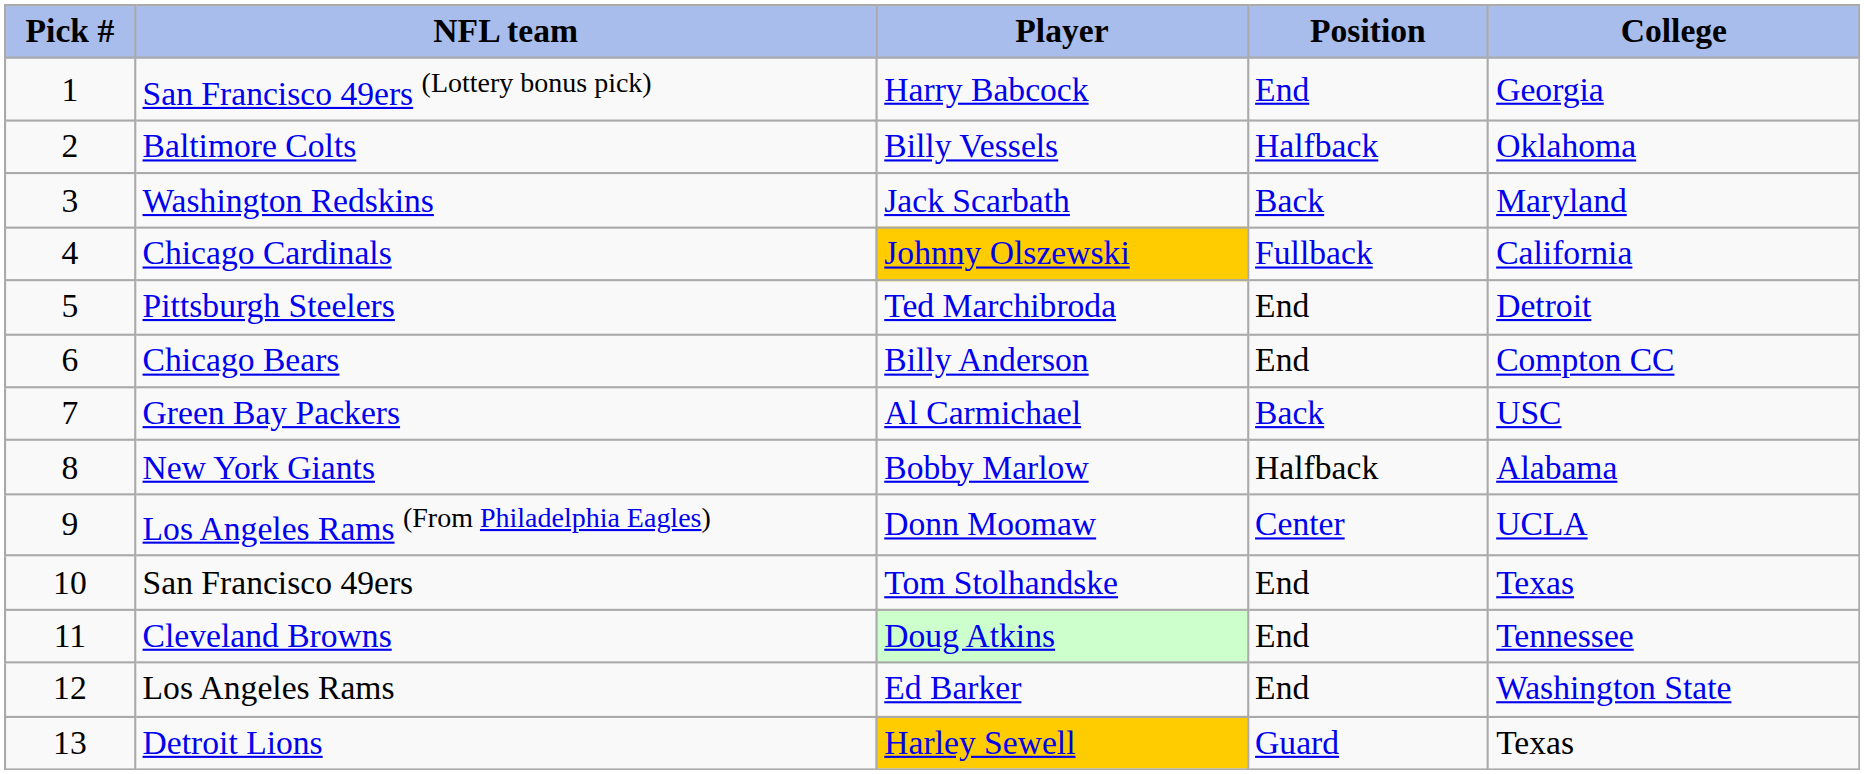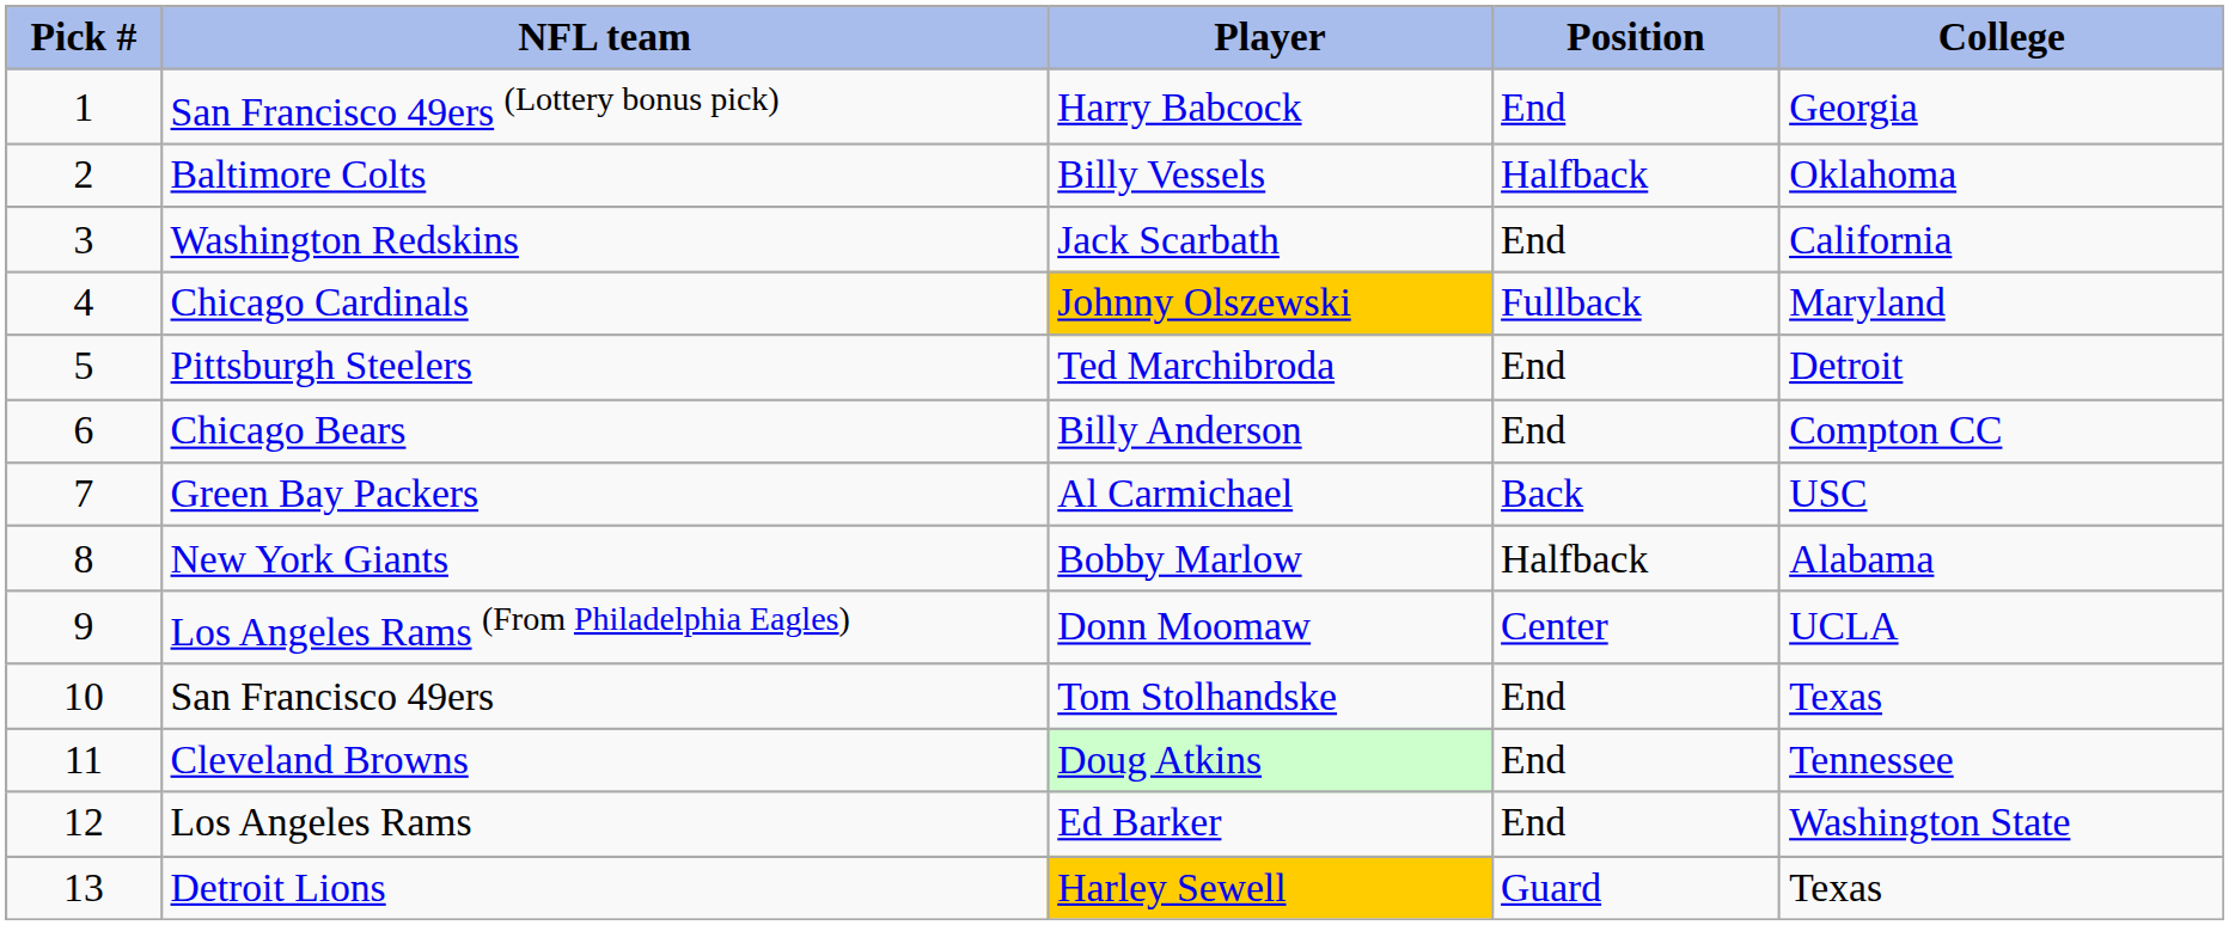Washington Redskins | Position: Back -> End
Washington Redskins | College: Maryland -> California
Chicago Cardinals | College: California -> Maryland
